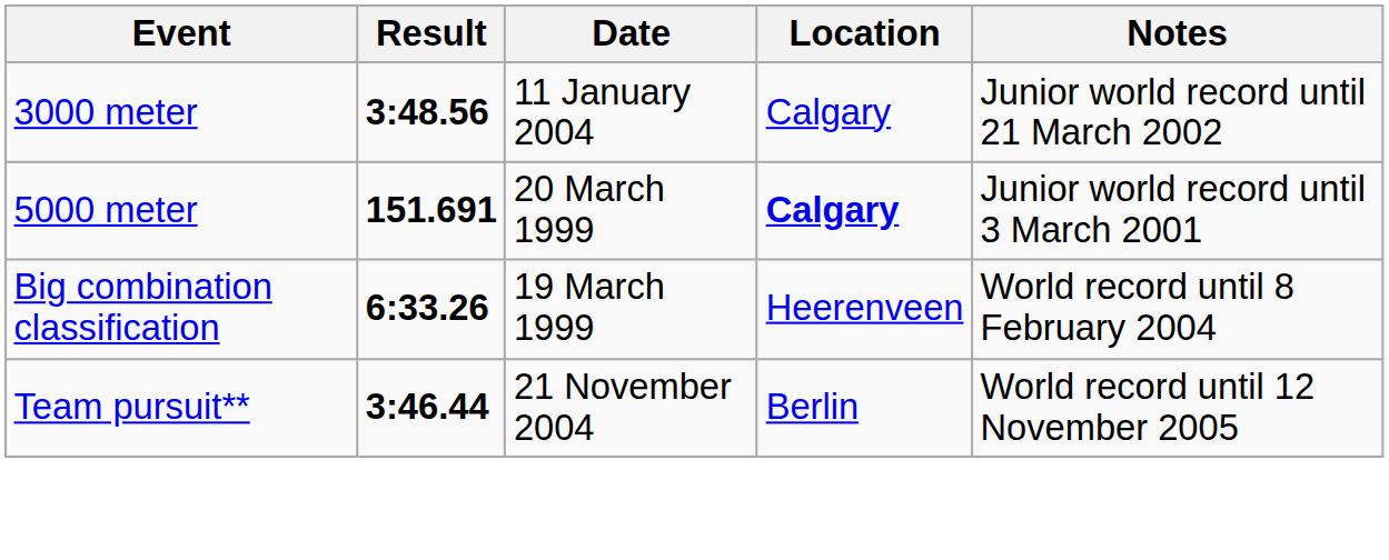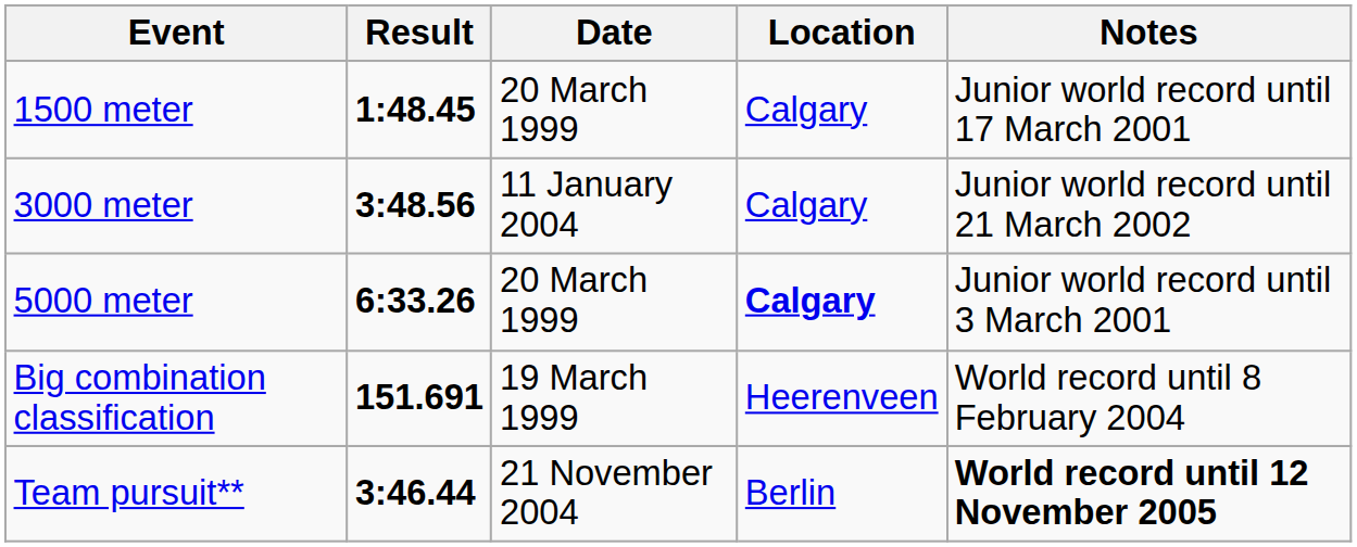+ row: 1500 meter | 1:48.45 | 20 March 1999 | Calgary | Junior world record until 17 March 2001
5000 meter | Result: 151.691 -> 6:33.26
Big combination classification | Result: 6:33.26 -> 151.691
Team pursuit** | Notes: normal -> bold
